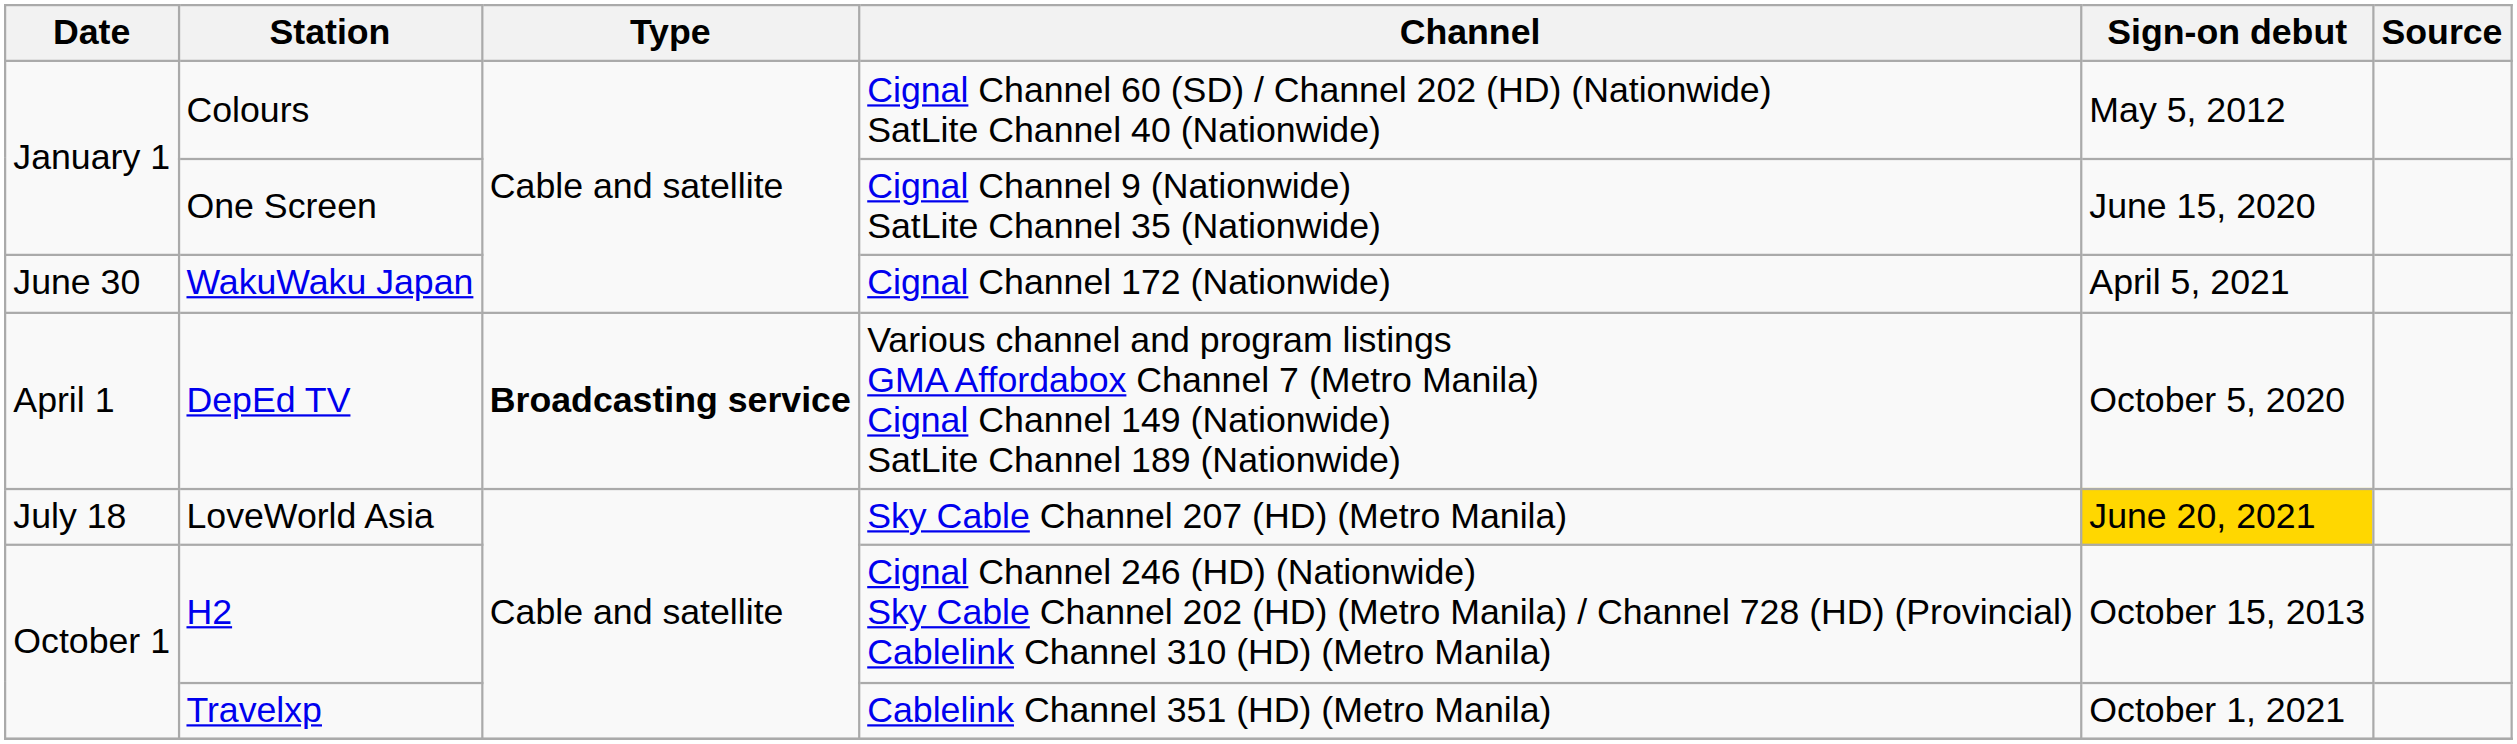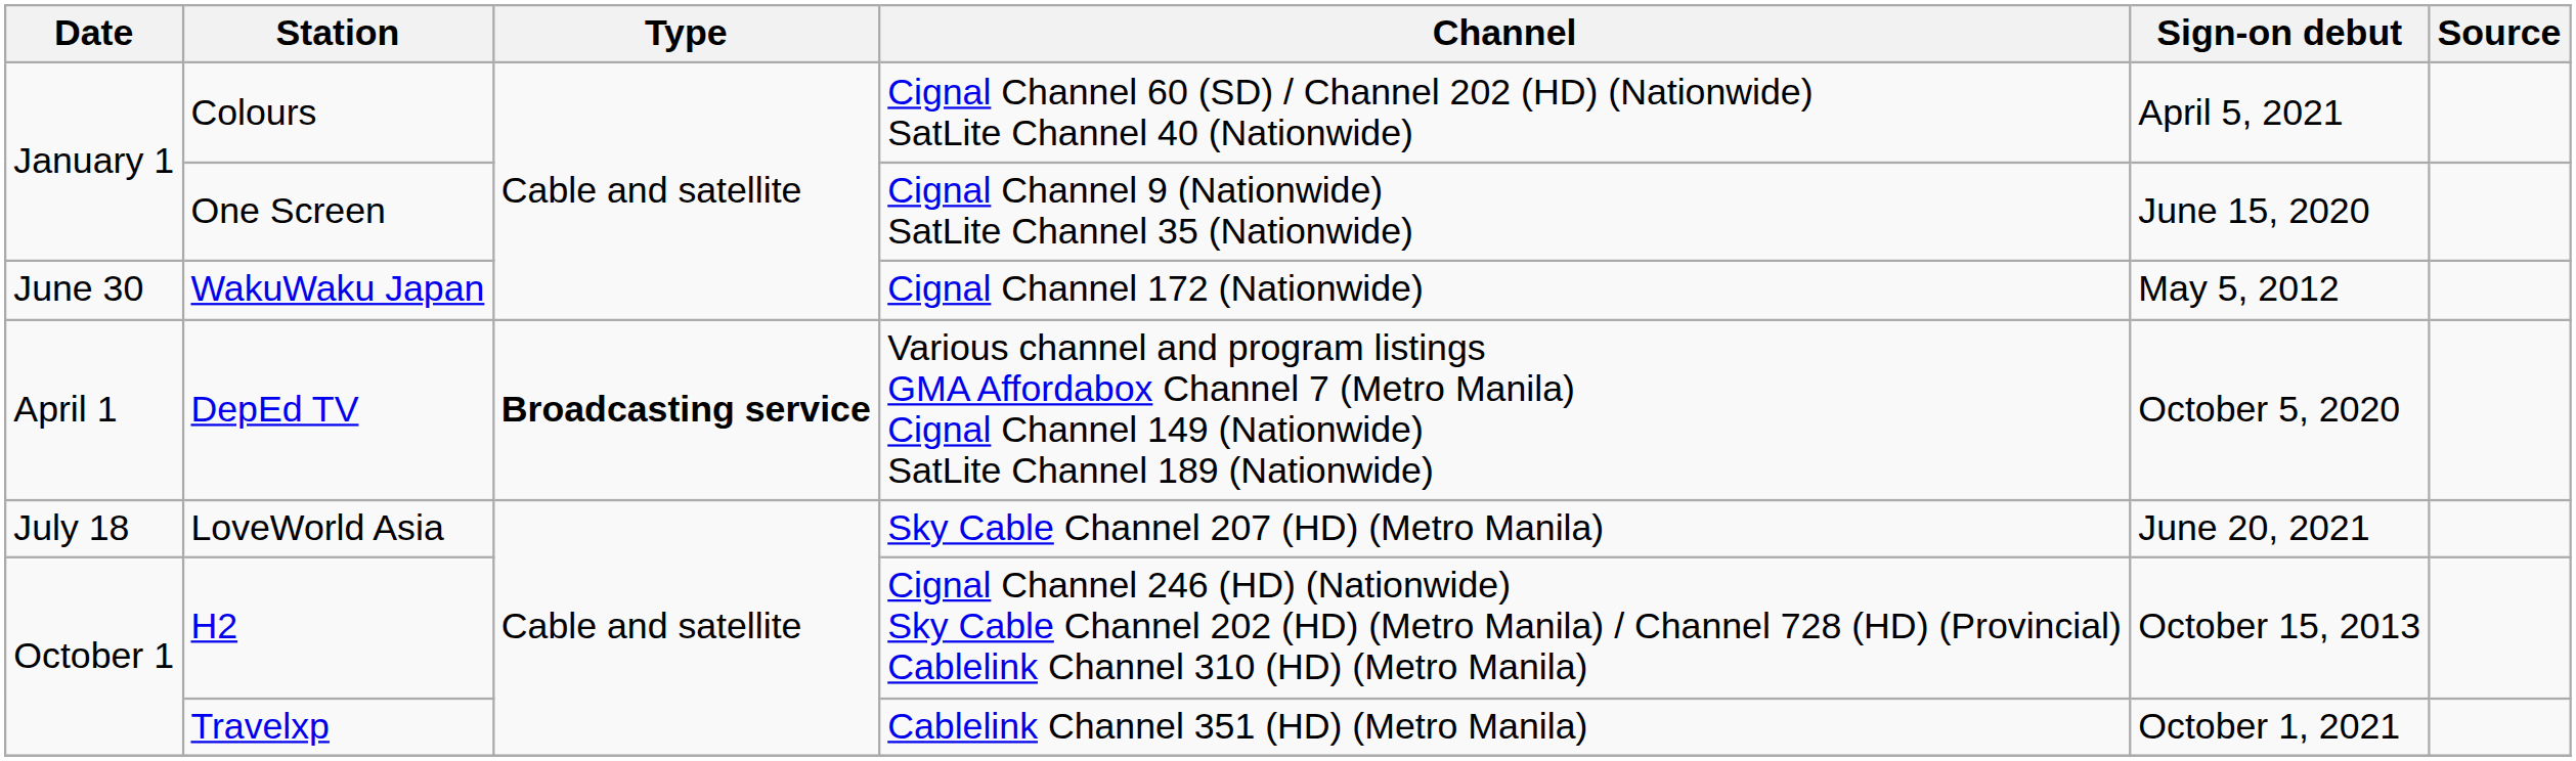Colours | Sign-on debut: May 5, 2012 -> April 5, 2021
WakuWaku Japan | Sign-on debut: April 5, 2021 -> May 5, 2012
LoveWorld Asia | Sign-on debut: gold background -> no background
